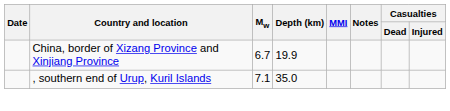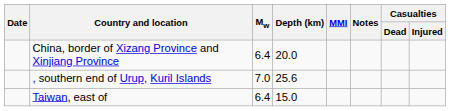China, border of Xizang Province and Xinjiang Province | Mw: 6.7 -> 6.4
China, border of Xizang Province and Xinjiang Province | Depth (km): 19.9 -> 20.0
, southern end of Urup, Kuril Islands | Mw: 7.1 -> 7.0
, southern end of Urup, Kuril Islands | Depth (km): 35.0 -> 25.6
+ row: Taiwan, east of | 6.4 | 15.0
